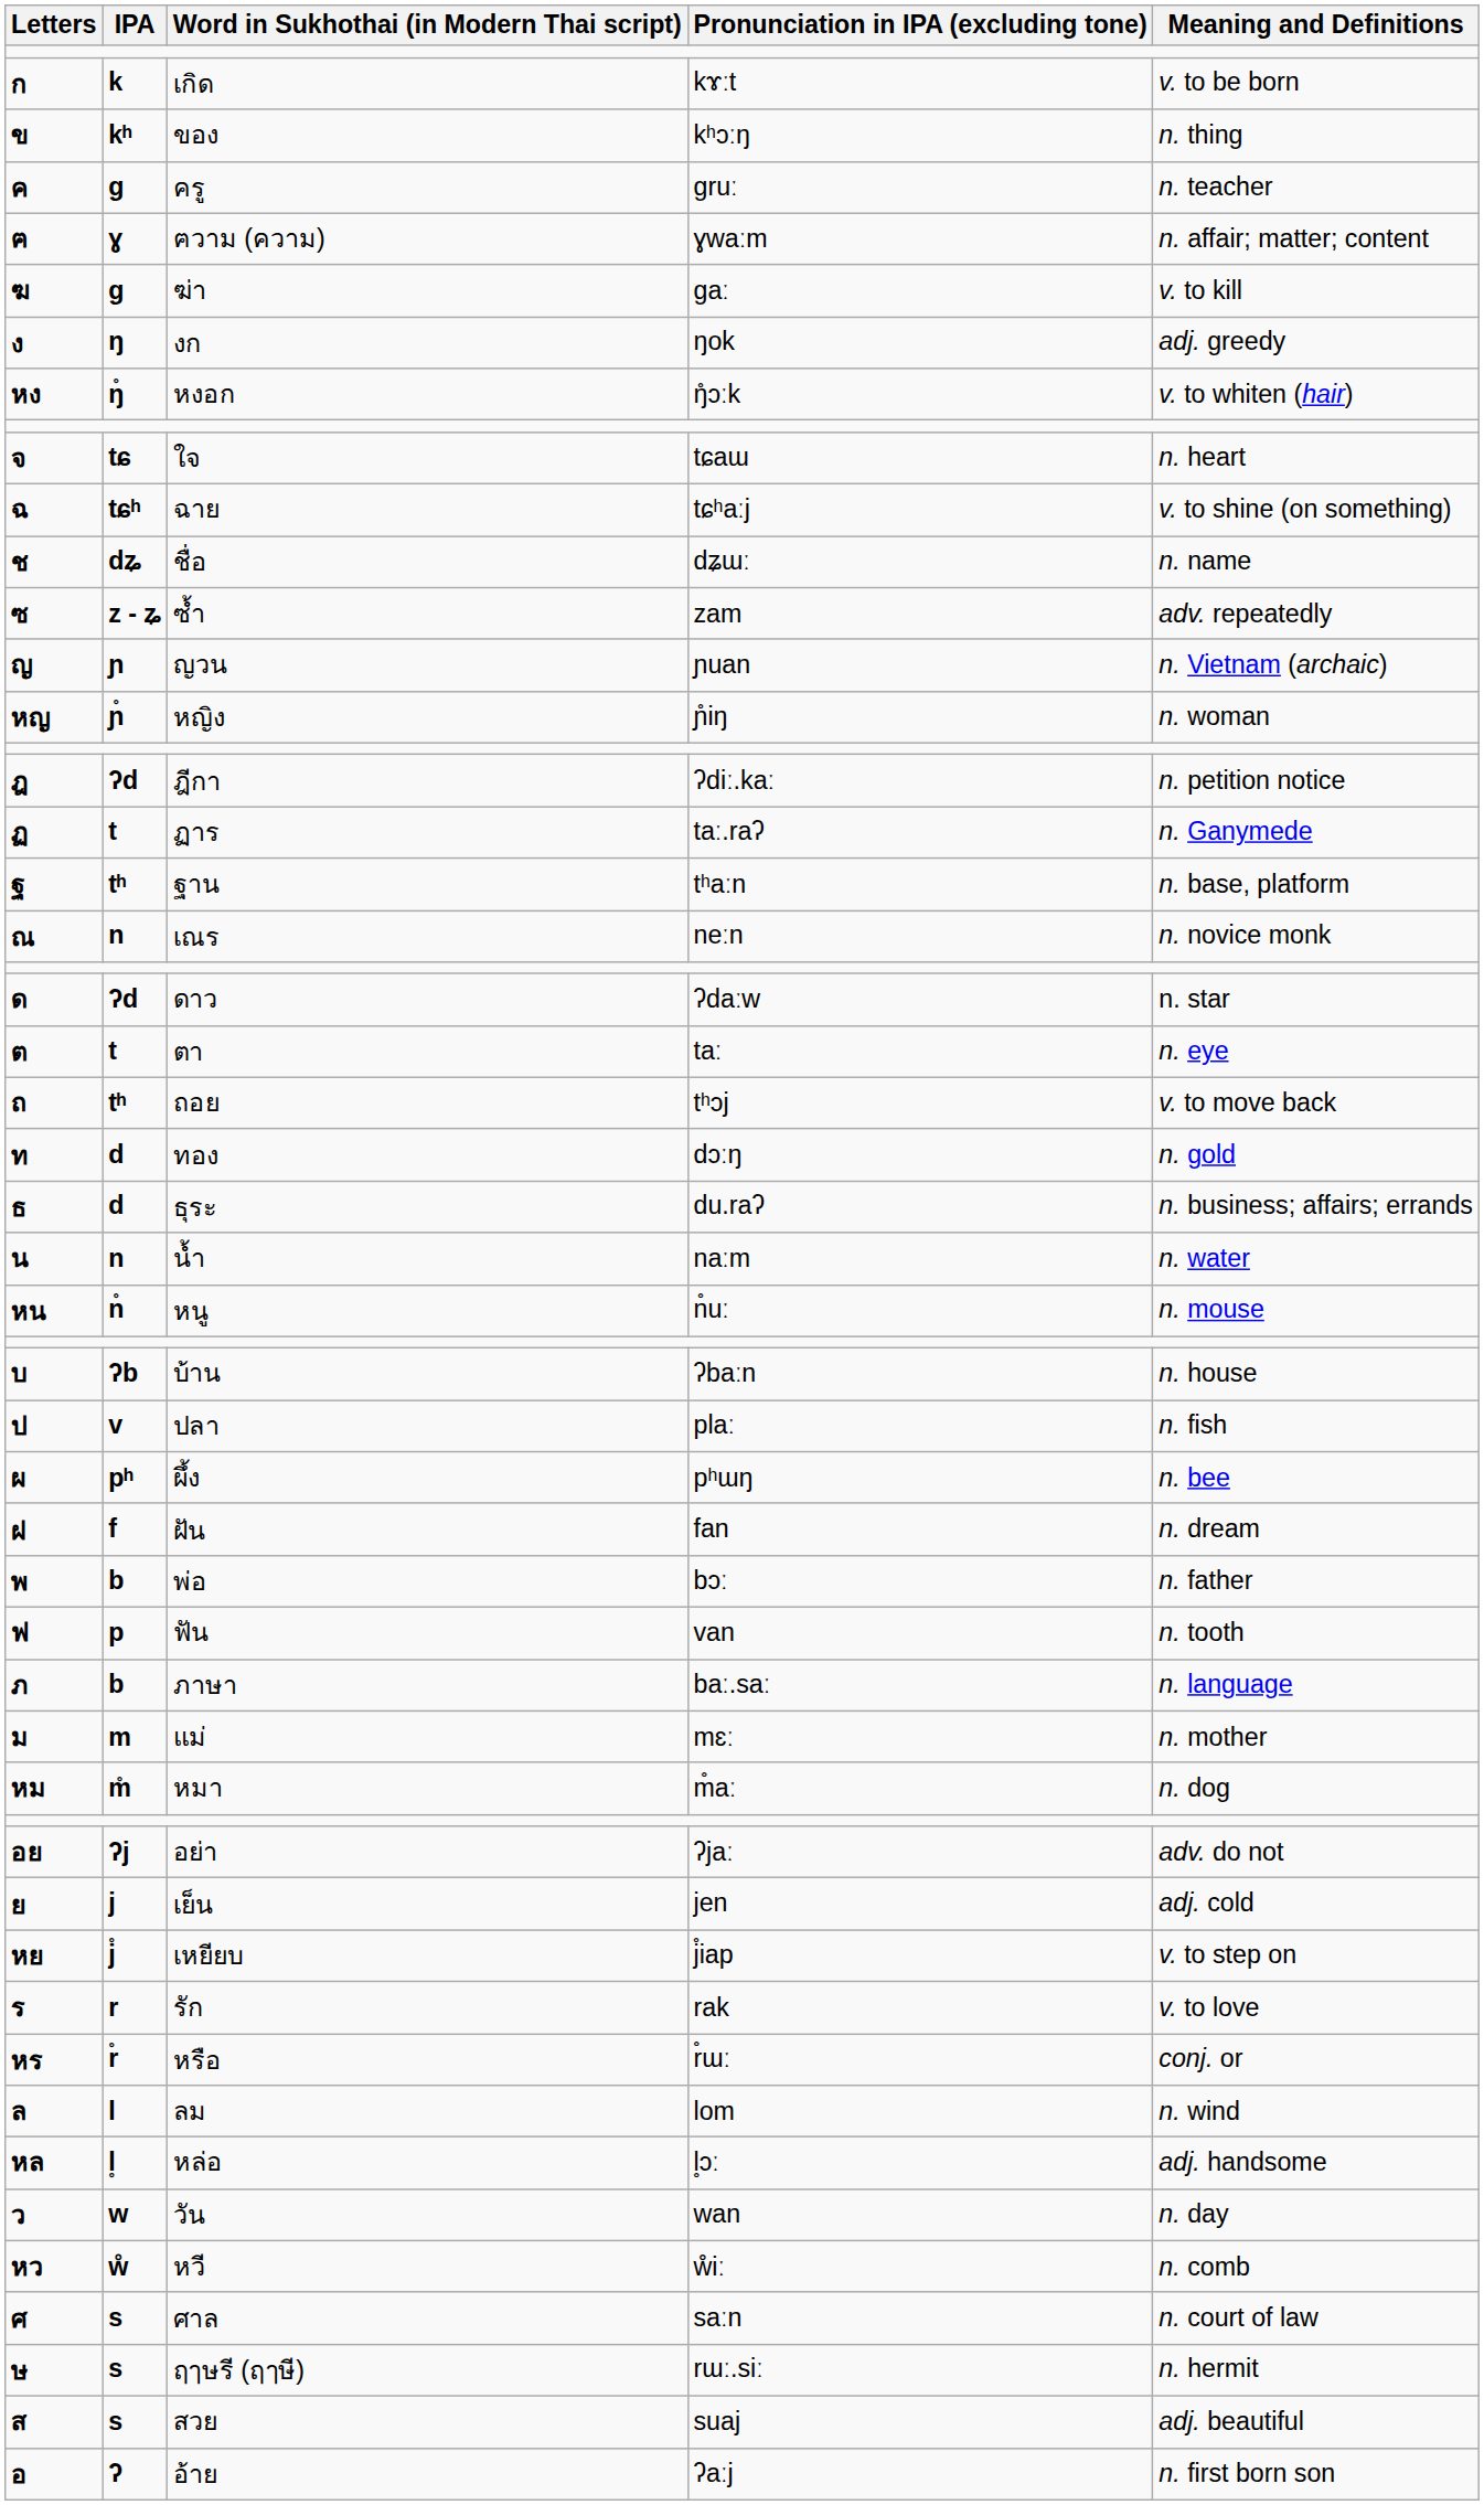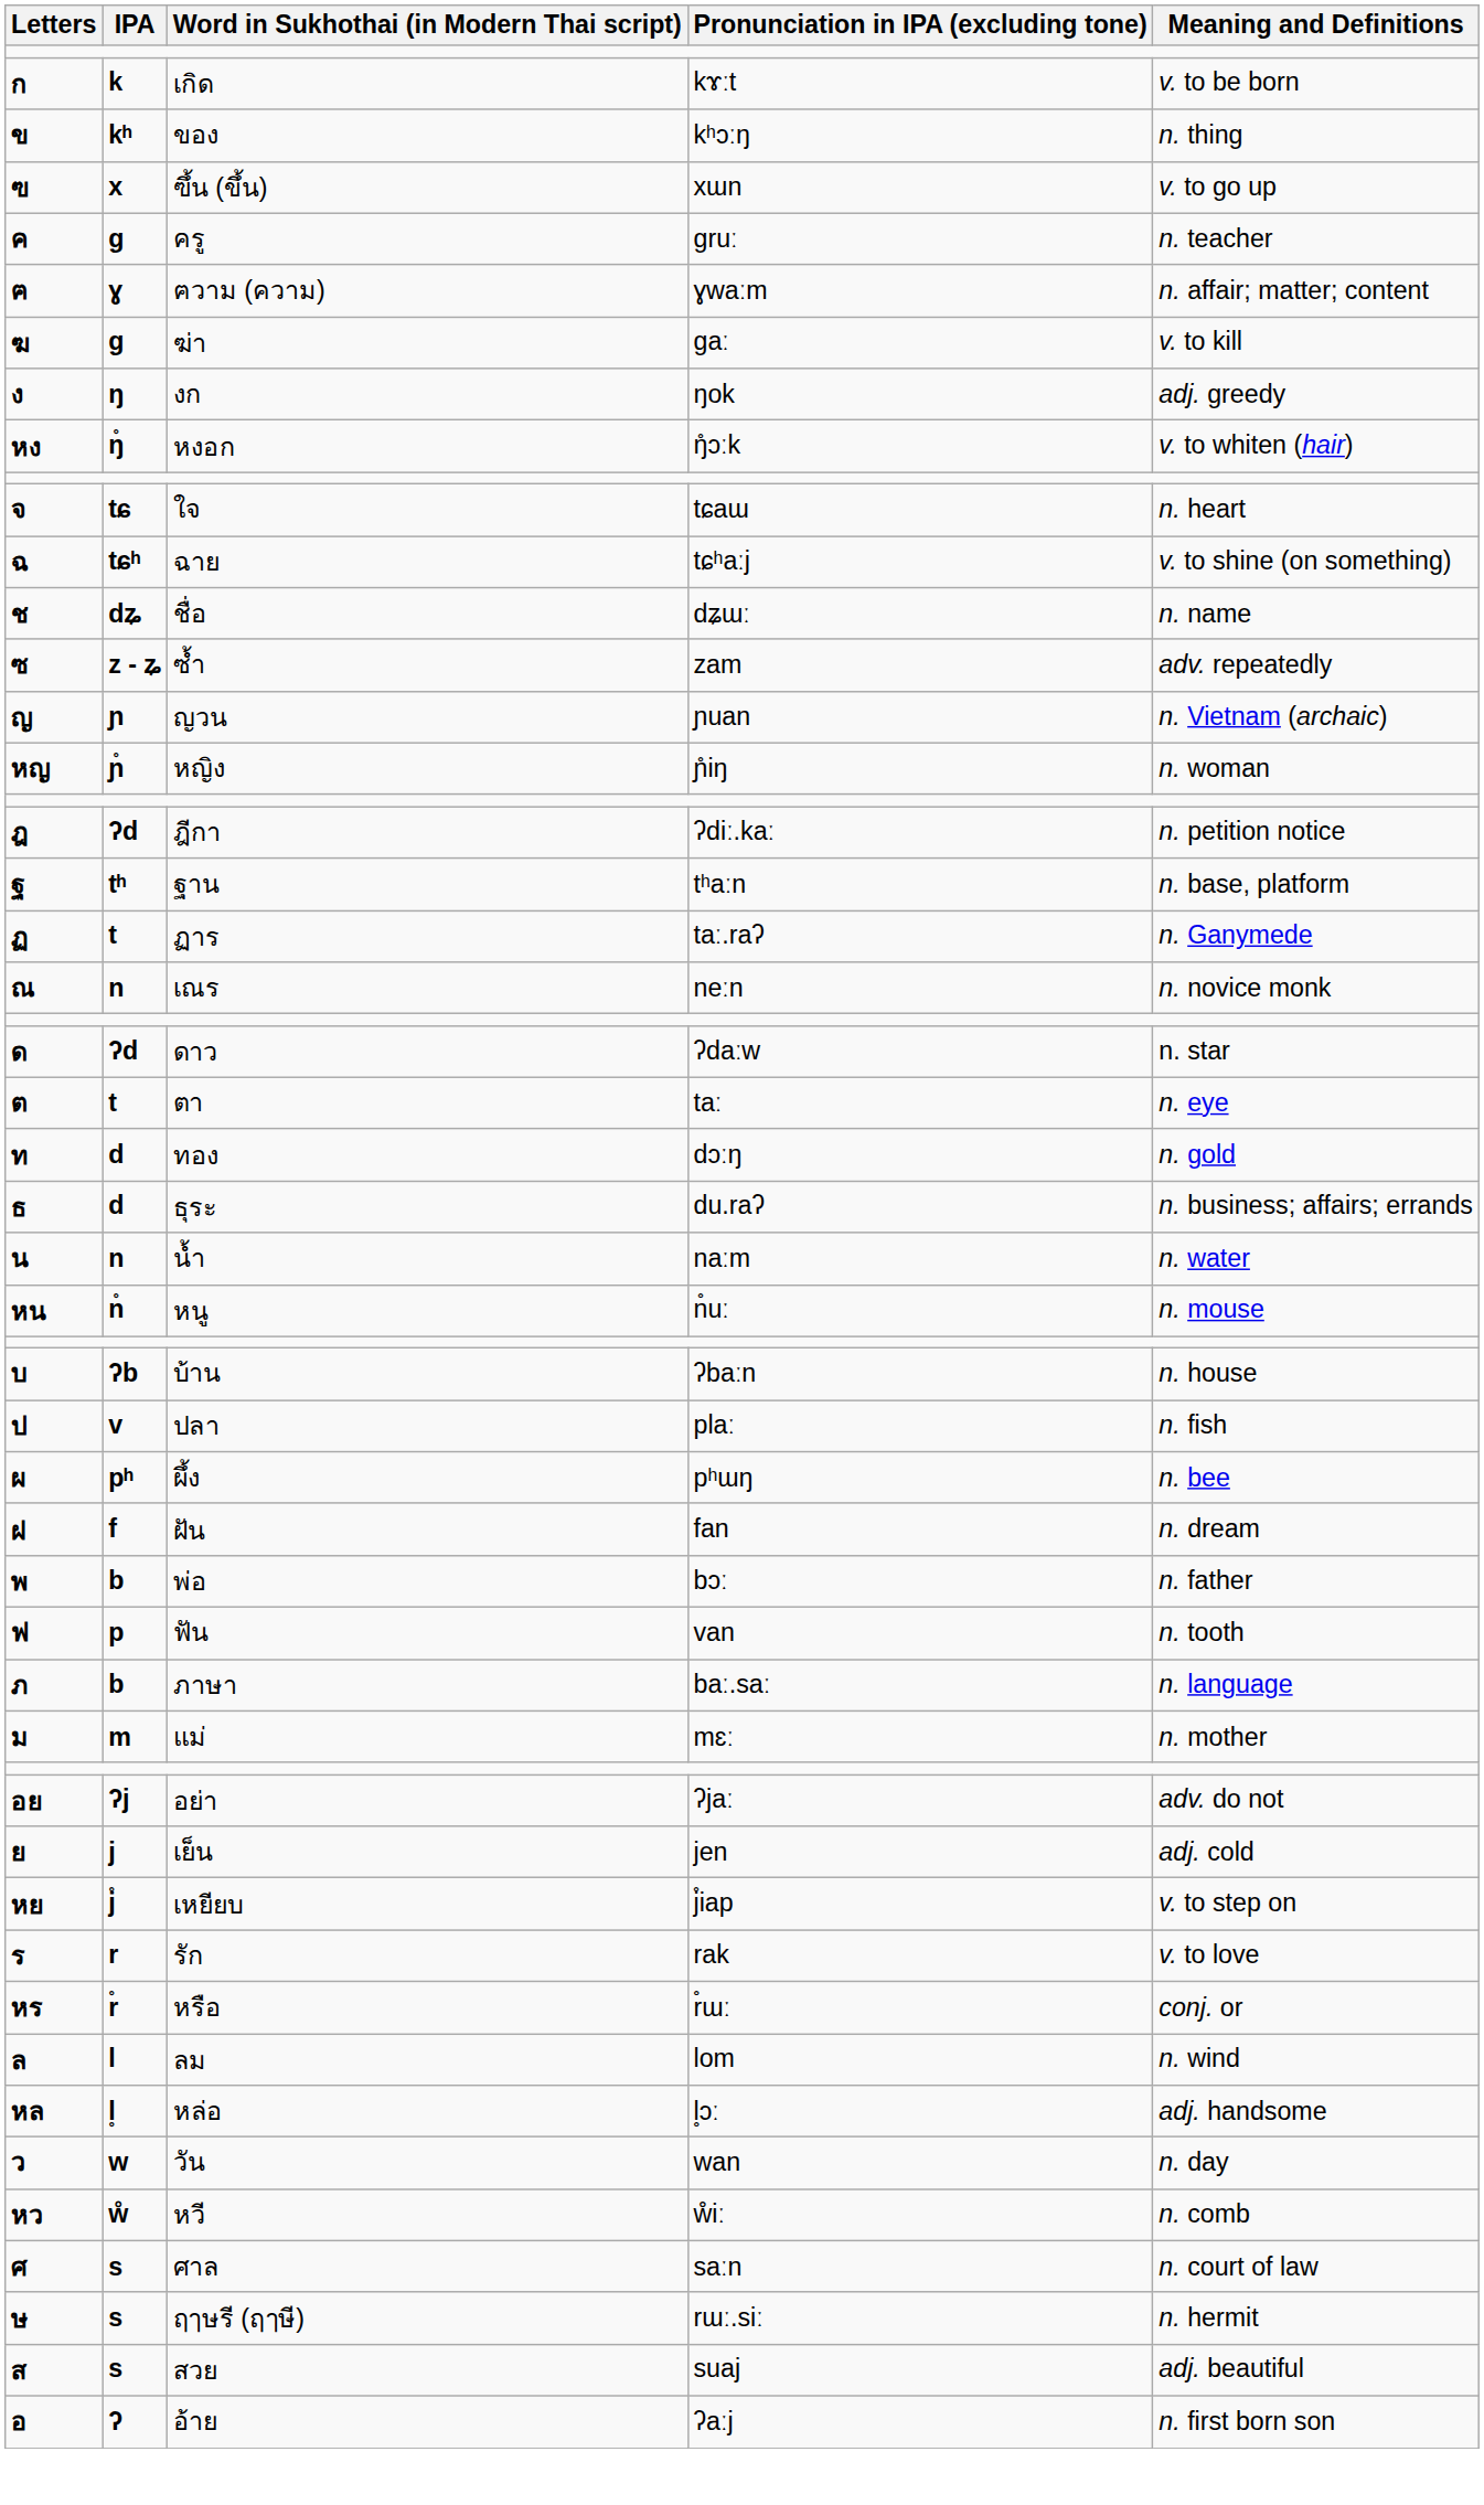+ row: ฃ | x | ฃึ้น (ขึ้น) | xɯn | v. to go up
rows swapped: ฏาร <-> ฐาน
- row: ถ | tʰ | ถอย | tʰɔj | v. to move back
- row: หม | m̊ | หมา | m̊aː | n. dog
